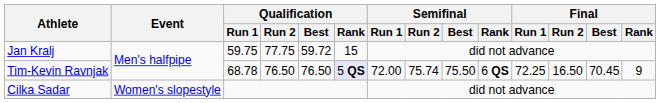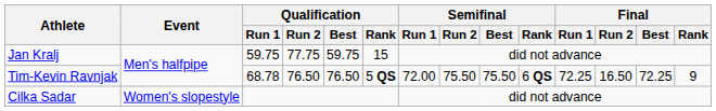Jan Kralj | Qualification / Best: 59.72 -> 59.75
Tim-Kevin Ravnjak | Qualification / Rank: lavender background -> no background
Tim-Kevin Ravnjak | Semifinal / Run 2: 75.74 -> 75.50
Tim-Kevin Ravnjak | Final / Best: 70.45 -> 72.25
